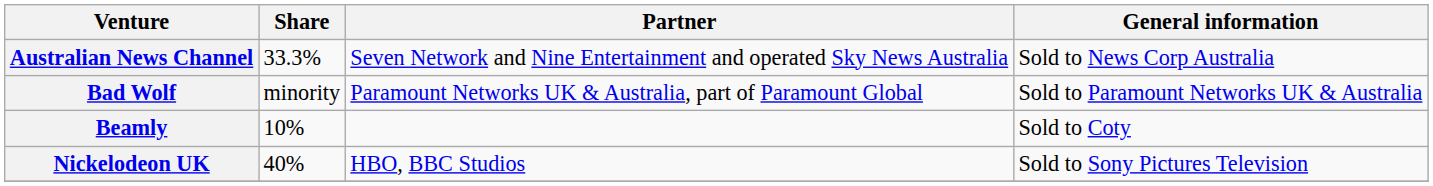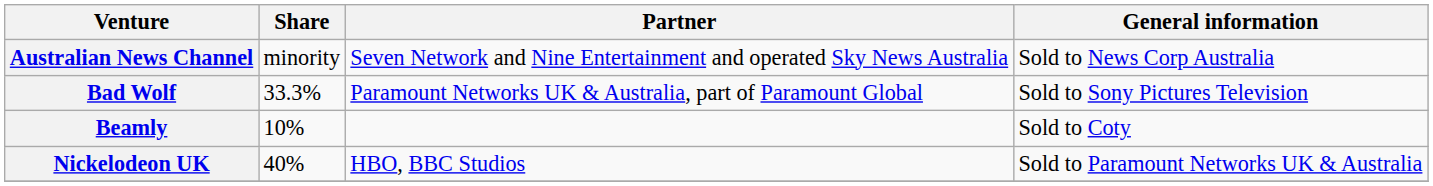Australian News Channel | Share: 33.3% -> minority
Bad Wolf | Share: minority -> 33.3%
Bad Wolf | General information: Sold to Paramount Networks UK & Australia -> Sold to Sony Pictures Television
Nickelodeon UK | General information: Sold to Sony Pictures Television -> Sold to Paramount Networks UK & Australia
